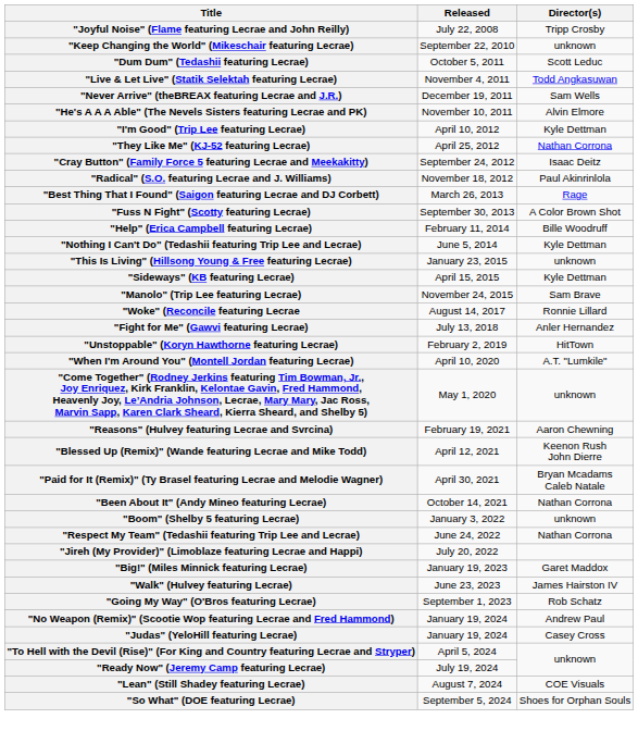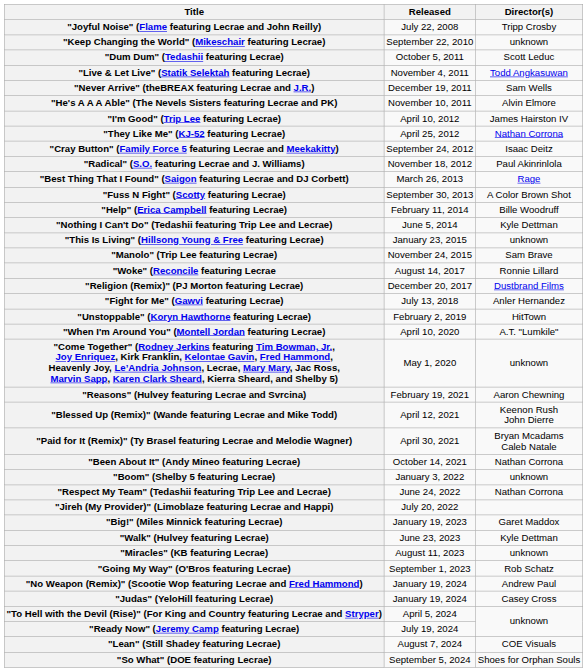"I'm Good" (Trip Lee featuring Lecrae) | Director(s): Kyle Dettman -> James Hairston IV
- row: "Sideways" (KB featuring Lecrae) | April 15, 2015 | Kyle Dettman
+ row: "Religion (Remix)" (PJ Morton featuring Lecrae) | December 20, 2017 | Dustbrand Films
"Walk" (Hulvey featuring Lecrae) | Director(s): James Hairston IV -> Kyle Dettman
+ row: "Miracles" (KB featuring Lecrae) | August 11, 2023 | unknown
